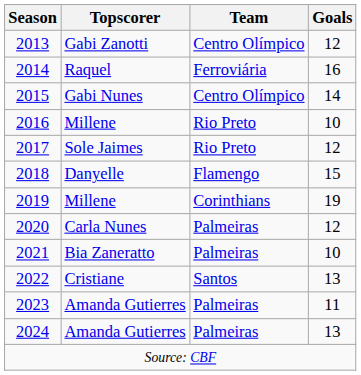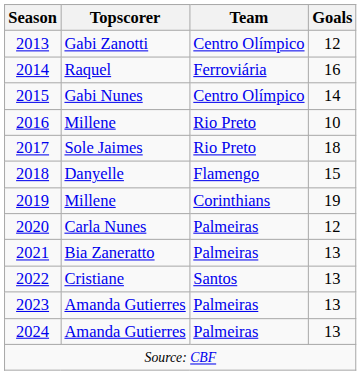2017 | Goals: 12 -> 18
2021 | Goals: 10 -> 13
2023 | Goals: 11 -> 13
